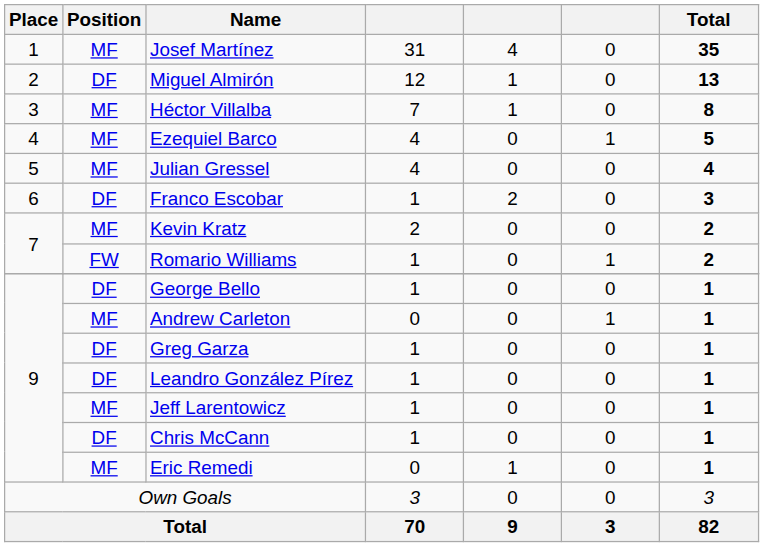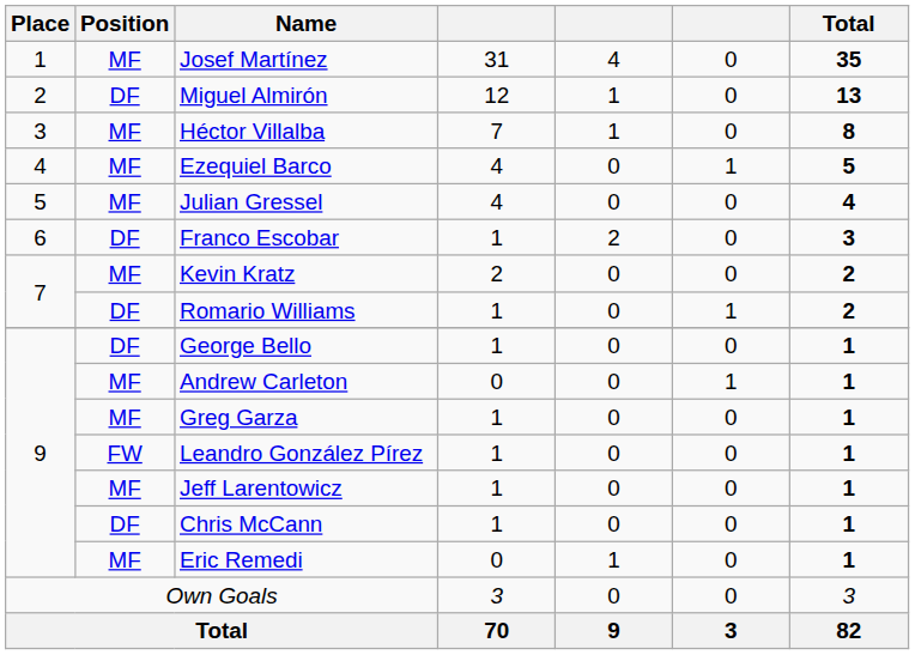Romario Williams | Position: FW -> DF
Greg Garza | Position: DF -> MF
Leandro González Pírez | Position: DF -> FW
